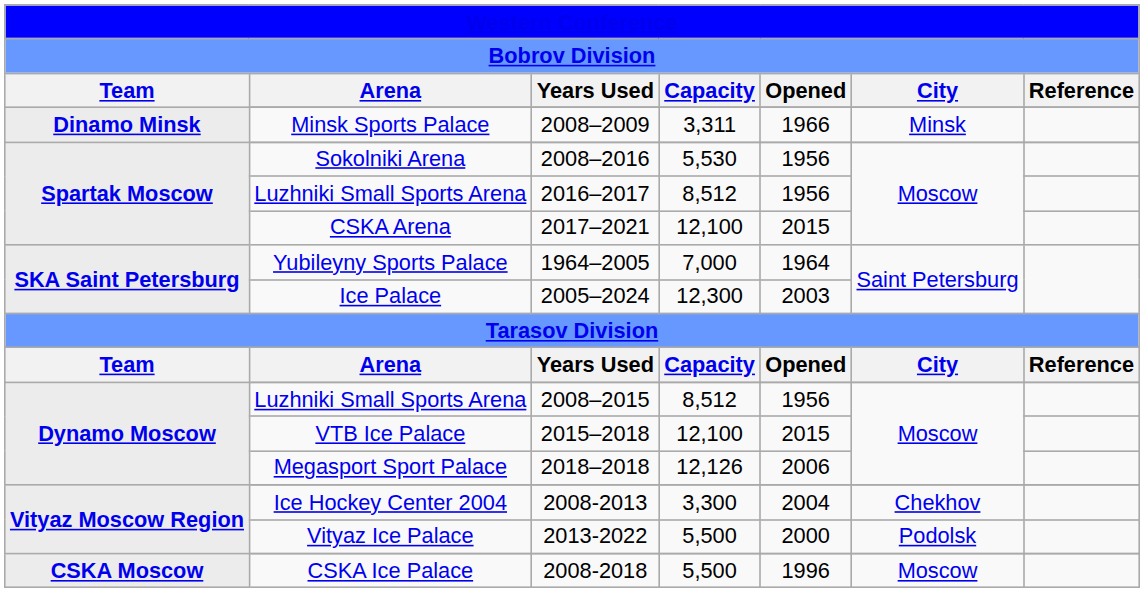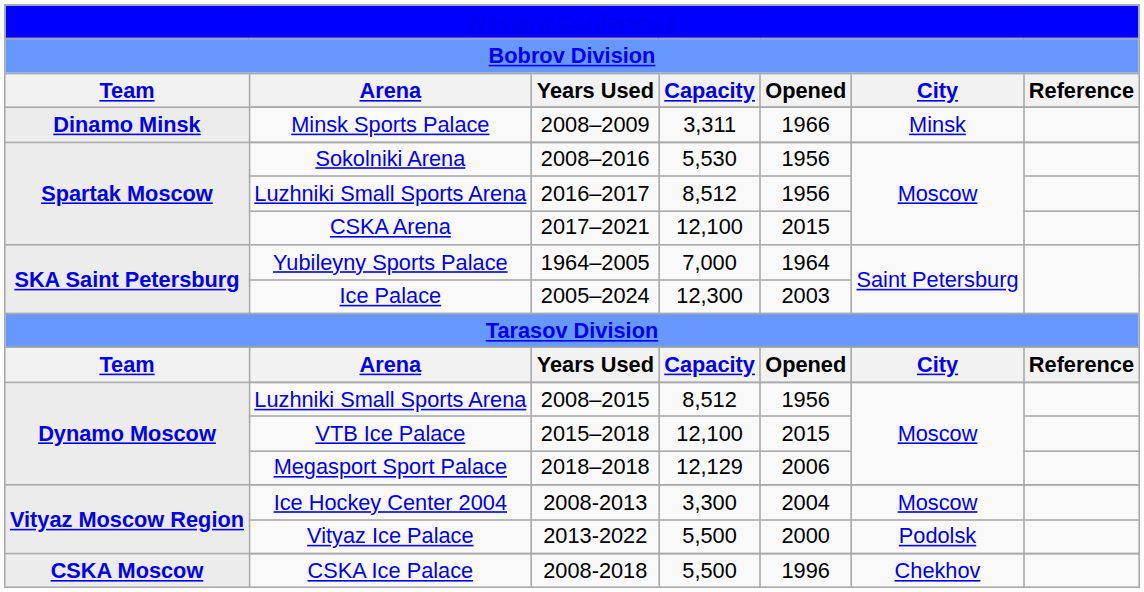Megasport Sport Palace | column 4: 12,126 -> 12,129
Ice Hockey Center 2004 | column 6: Chekhov -> Moscow
CSKA Ice Palace | column 6: Moscow -> Chekhov
